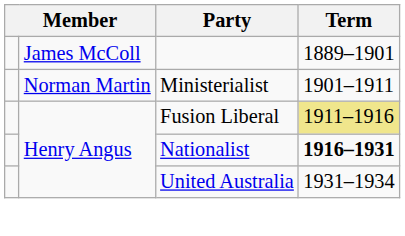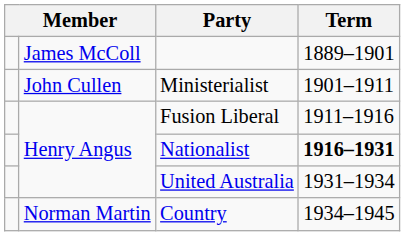Ministerialist | column 2: Norman Martin -> John Cullen
Fusion Liberal | Term: khaki background -> no background
+ row: Norman Martin | Country | 1934–1945
